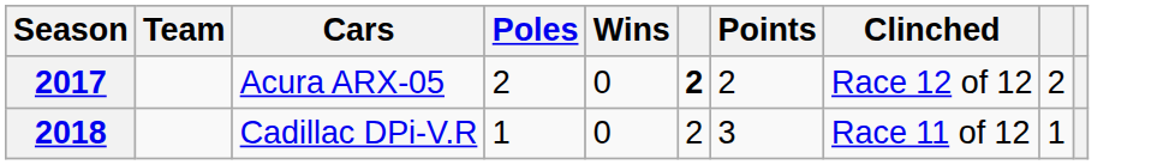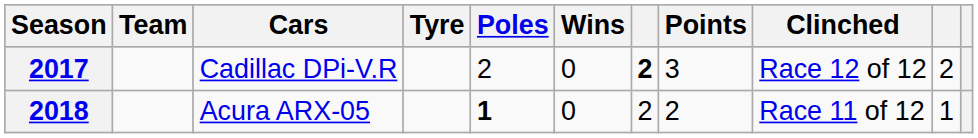+ column: Tyre
2017 | Cars: Acura ARX-05 -> Cadillac DPi-V.R
2017 | Points: 2 -> 3
2018 | Cars: Cadillac DPi-V.R -> Acura ARX-05
2018 | Poles: normal -> bold
2018 | Points: 3 -> 2
